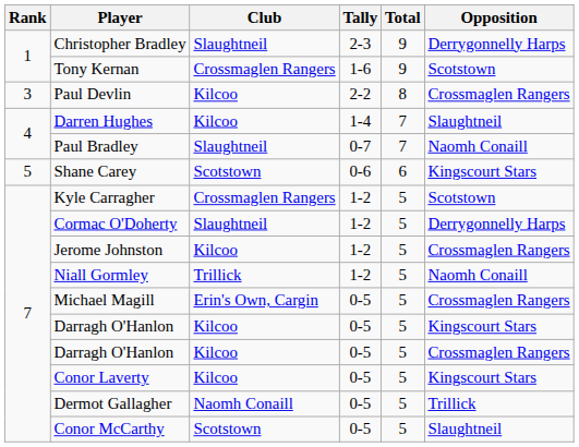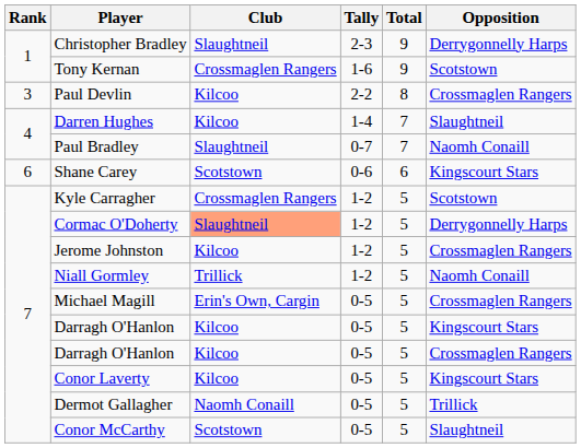Shane Carey | Rank: 5 -> 6
Cormac O'Doherty | Club: no background -> lightsalmon background
